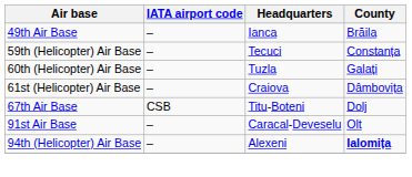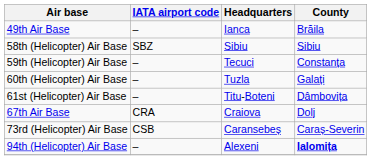+ row: 58th (Helicopter) Air Base | SBZ | Sibiu | Sibiu
61st (Helicopter) Air Base | Headquarters: Craiova -> Titu-Boteni
67th Air Base | IATA airport code: CSB -> CRA
67th Air Base | Headquarters: Titu-Boteni -> Craiova
+ row: 73rd (Helicopter) Air Base | CSB | Caransebeș | Caraș-Severin
- row: 91st Air Base | – | Caracal-Deveselu | Olt
